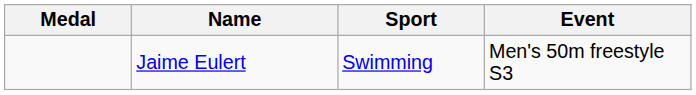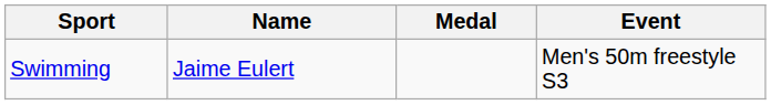columns swapped: Medal <-> Sport
